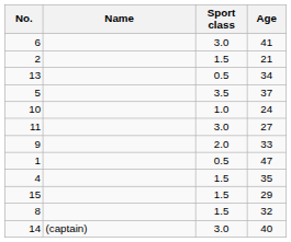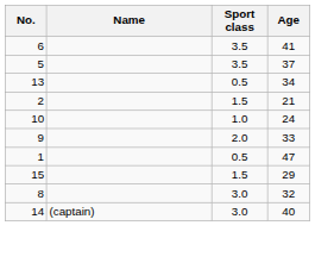6 | Sport class: 3.0 -> 3.5
rows swapped: 2 <-> 5
- row: 11 | 3.0 | 27
- row: 4 | 1.5 | 35
8 | Sport class: 1.5 -> 3.0
